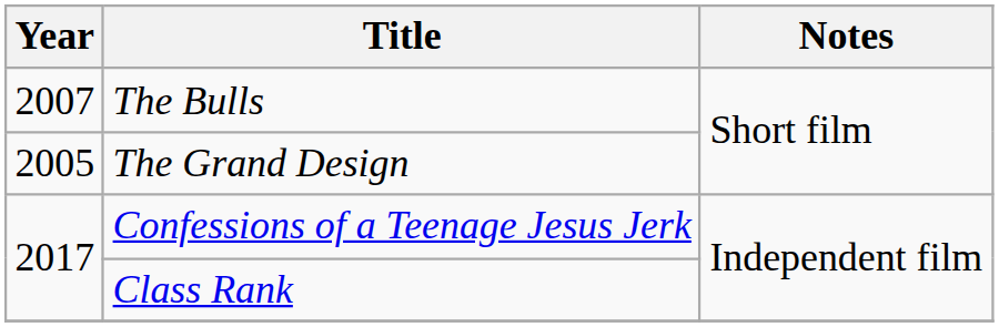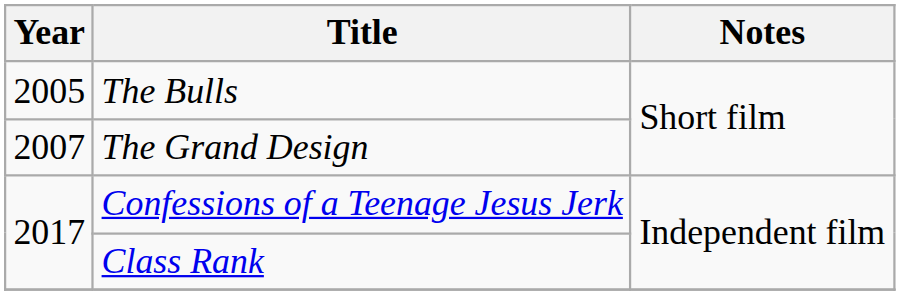The Bulls | Year: 2007 -> 2005
The Grand Design | Year: 2005 -> 2007
